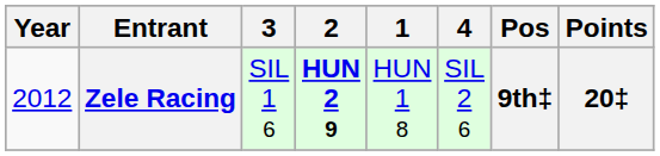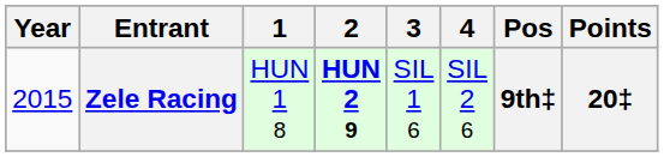columns swapped: 1 <-> 3
Zele Racing | Year: 2012 -> 2015
